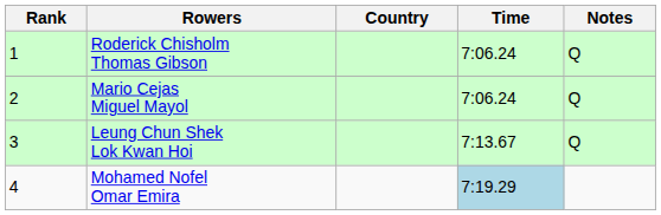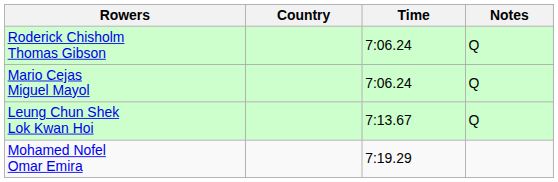- column: Rank | 1 | 2 | 3 | 4
Mohamed Nofel Omar Emira | Time: lightblue background -> no background
